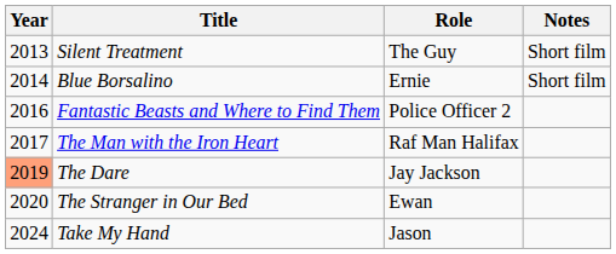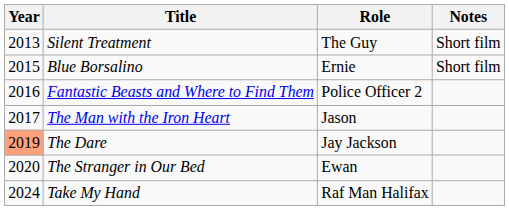Blue Borsalino | Year: 2014 -> 2015
The Man with the Iron Heart | Role: Raf Man Halifax -> Jason
Take My Hand | Role: Jason -> Raf Man Halifax
